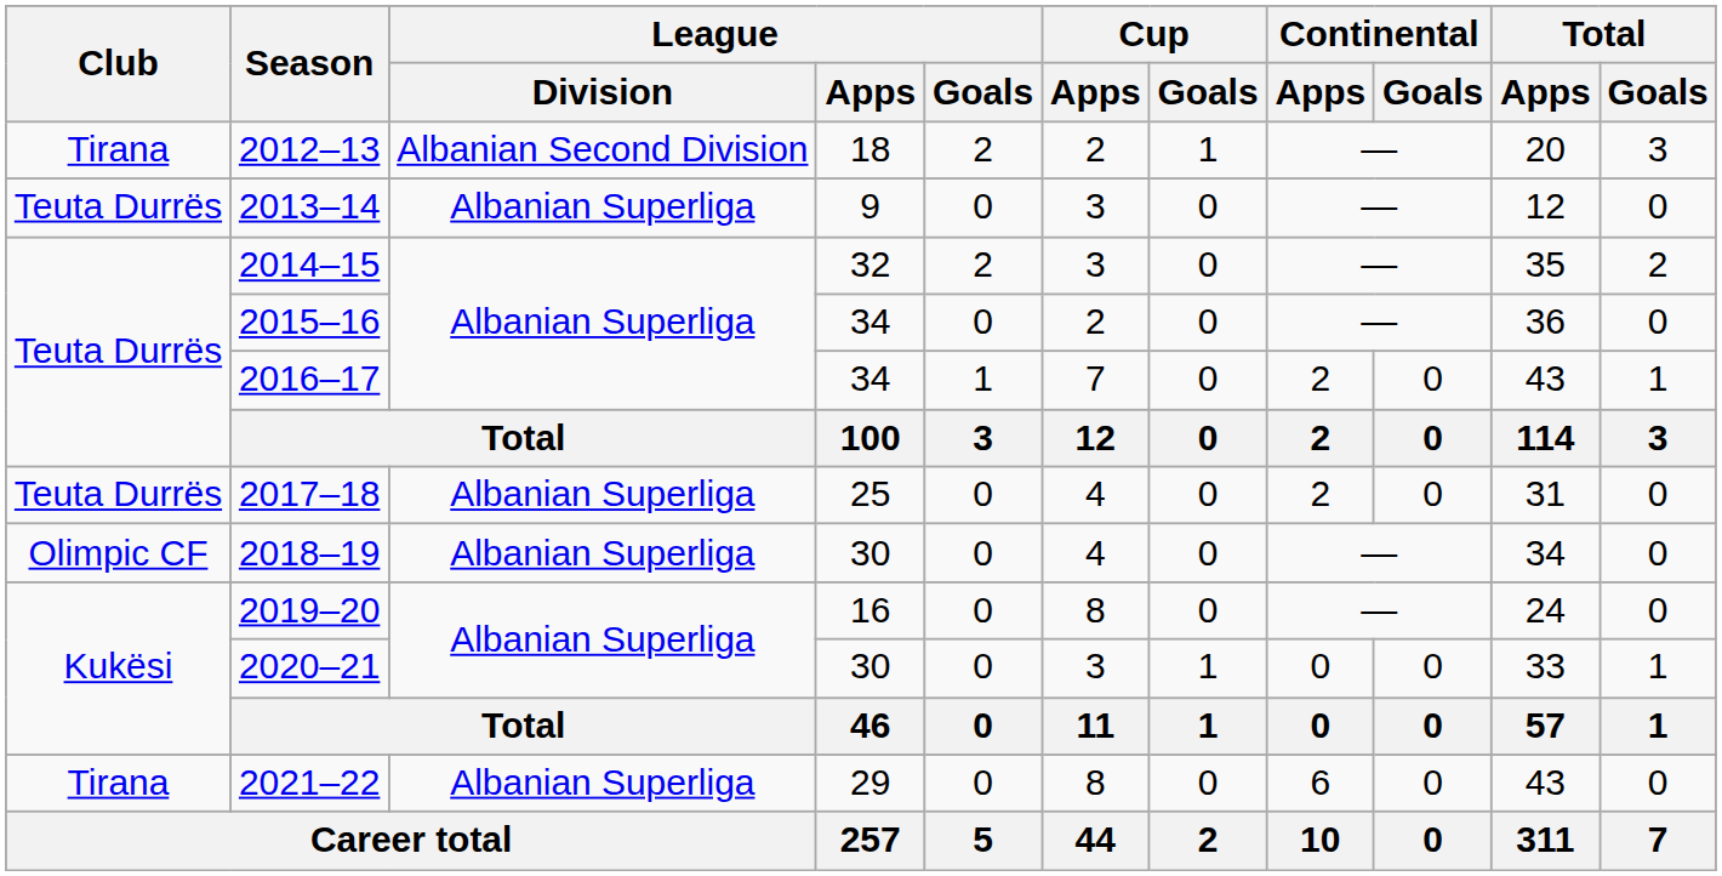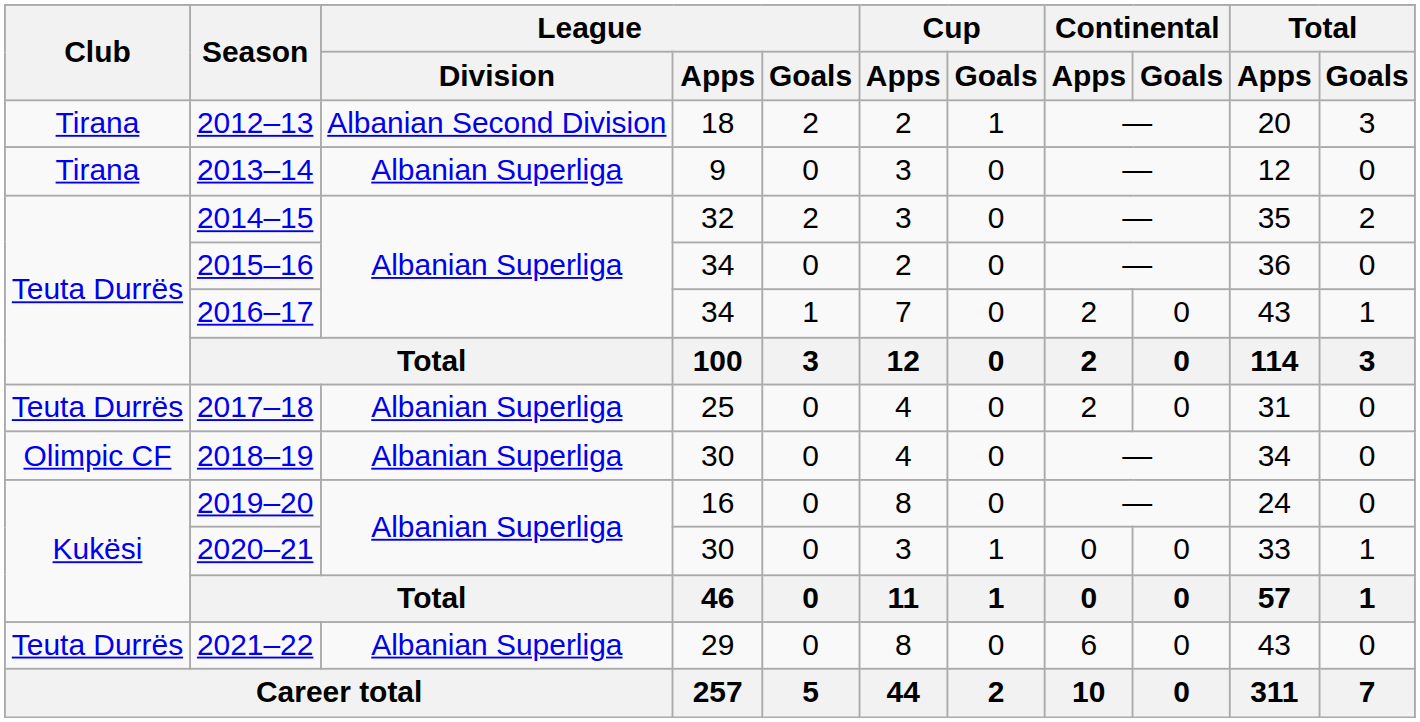2013–14 | Club: Teuta Durrës -> Tirana
2021–22 | Club: Tirana -> Teuta Durrës
